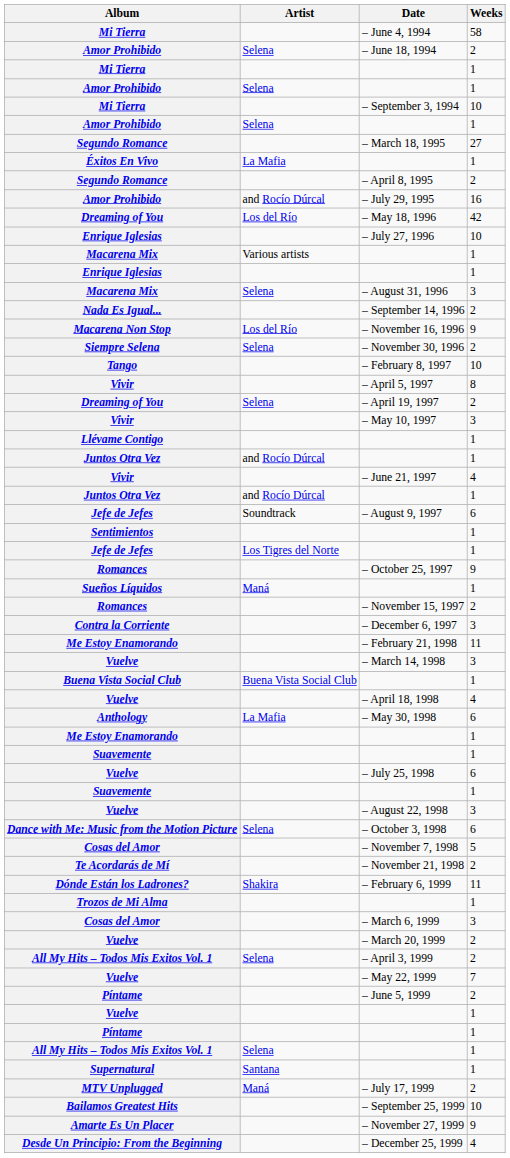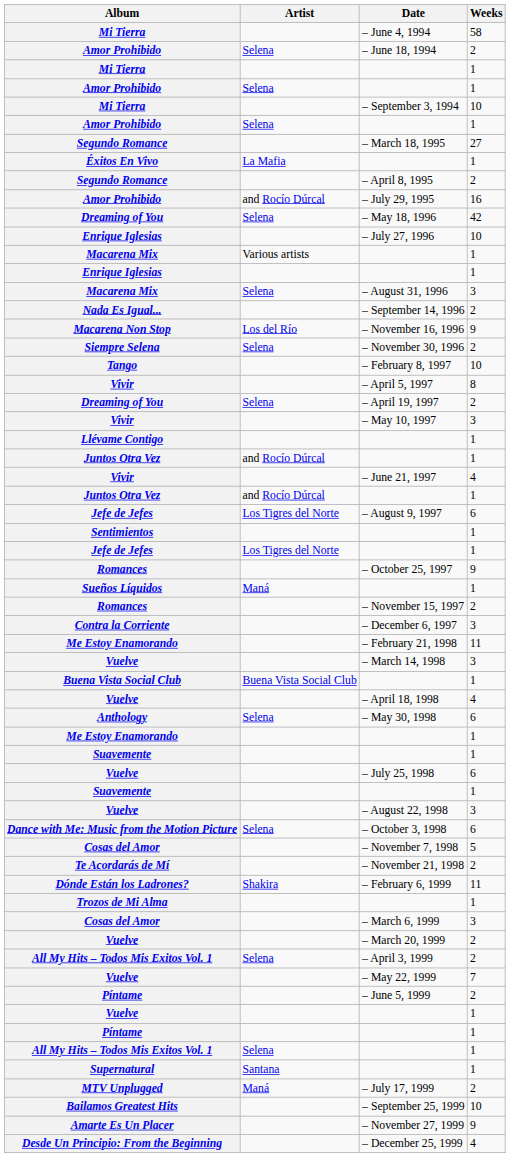– May 18, 1996 | Artist: Los del Río -> Selena
– August 9, 1997 | Artist: Soundtrack -> Los Tigres del Norte
– May 30, 1998 | Artist: La Mafia -> Selena
